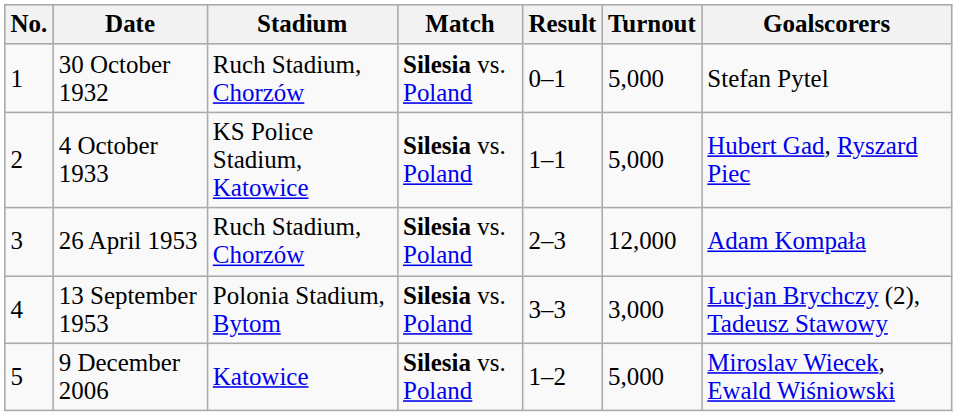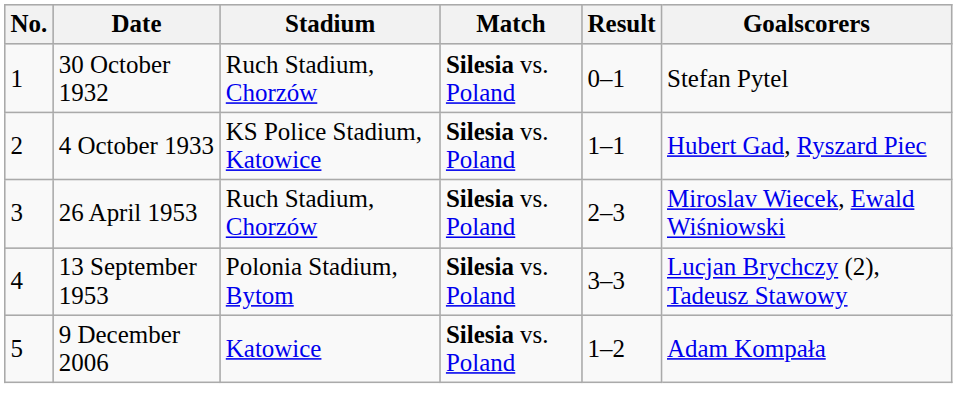- column: Turnout | 5,000 | 5,000 | 12,000 | 3,000 | 5,000
26 April 1953 | Goalscorers: Adam Kompała -> Miroslav Wiecek, Ewald Wiśniowski
9 December 2006 | Goalscorers: Miroslav Wiecek, Ewald Wiśniowski -> Adam Kompała
